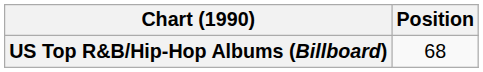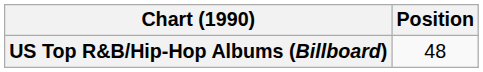US Top R&B/Hip-Hop Albums (Billboard) | Position: 68 -> 48
